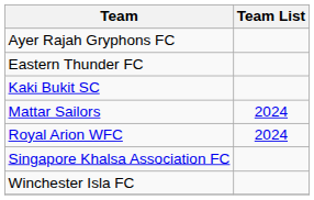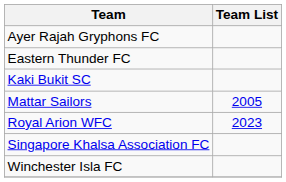Mattar Sailors | Team List: 2024 -> 2005
Royal Arion WFC | Team List: 2024 -> 2023
